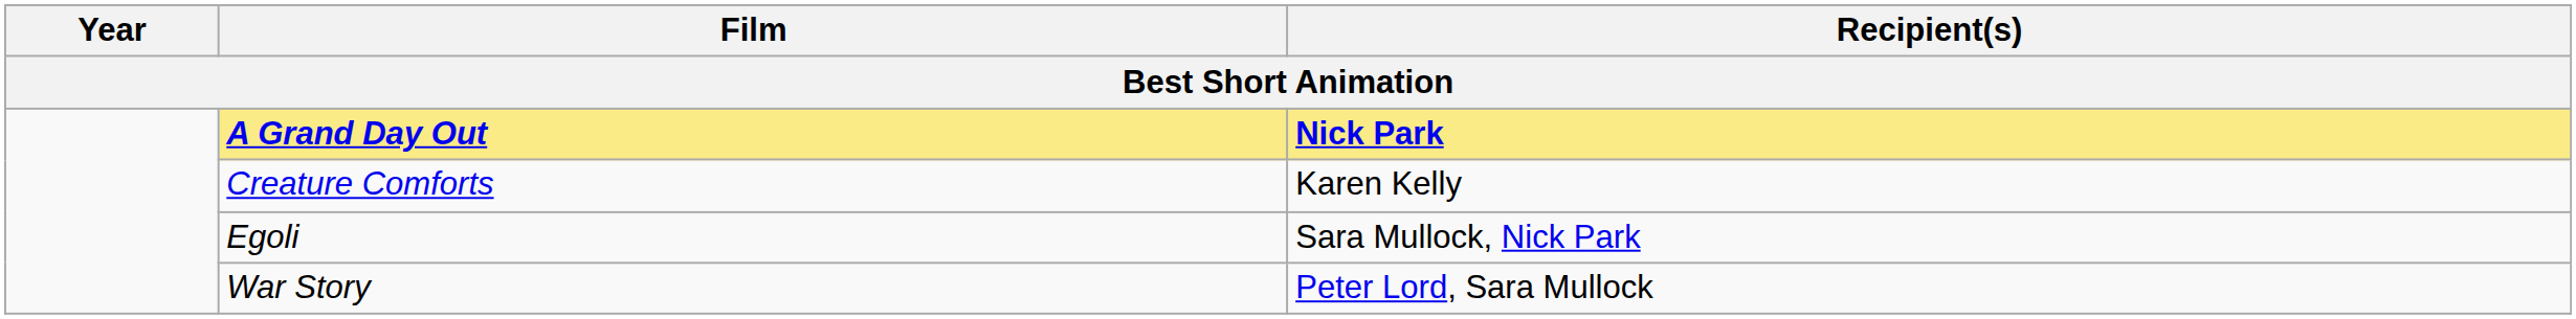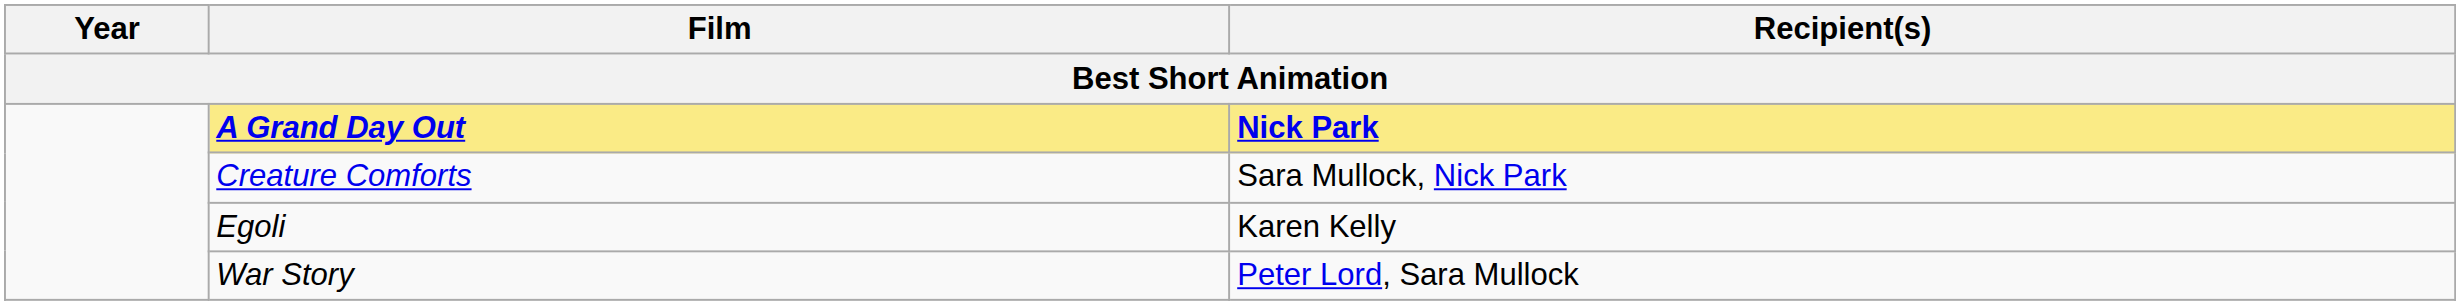Creature Comforts | Recipient(s): Karen Kelly -> Sara Mullock, Nick Park
Egoli | Recipient(s): Sara Mullock, Nick Park -> Karen Kelly
